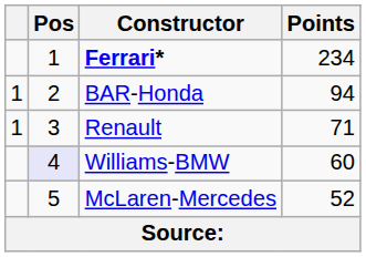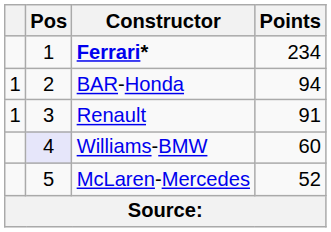Renault | Points: 71 -> 91
